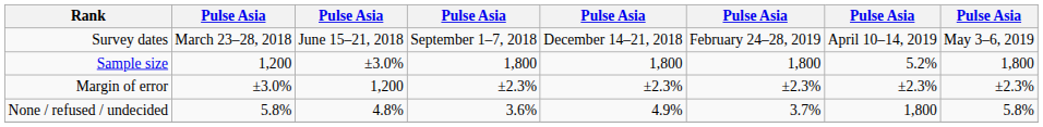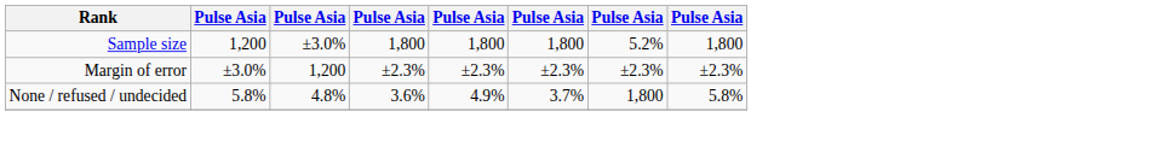- row: Survey dates | March 23–28, 2018 | June 15–21, 2018 | September 1–7, 2018 | December 14–21, 2018 | February 24–28, 2019 | April 10–14, 2019 | May 3–6, 2019
